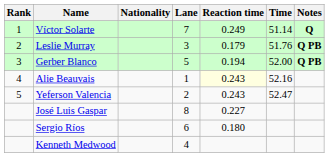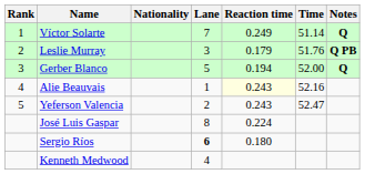Gerber Blanco | Notes: Q PB -> Q
José Luis Gaspar | Reaction time: 0.227 -> 0.224
Sergio Ríos | Lane: normal -> bold
